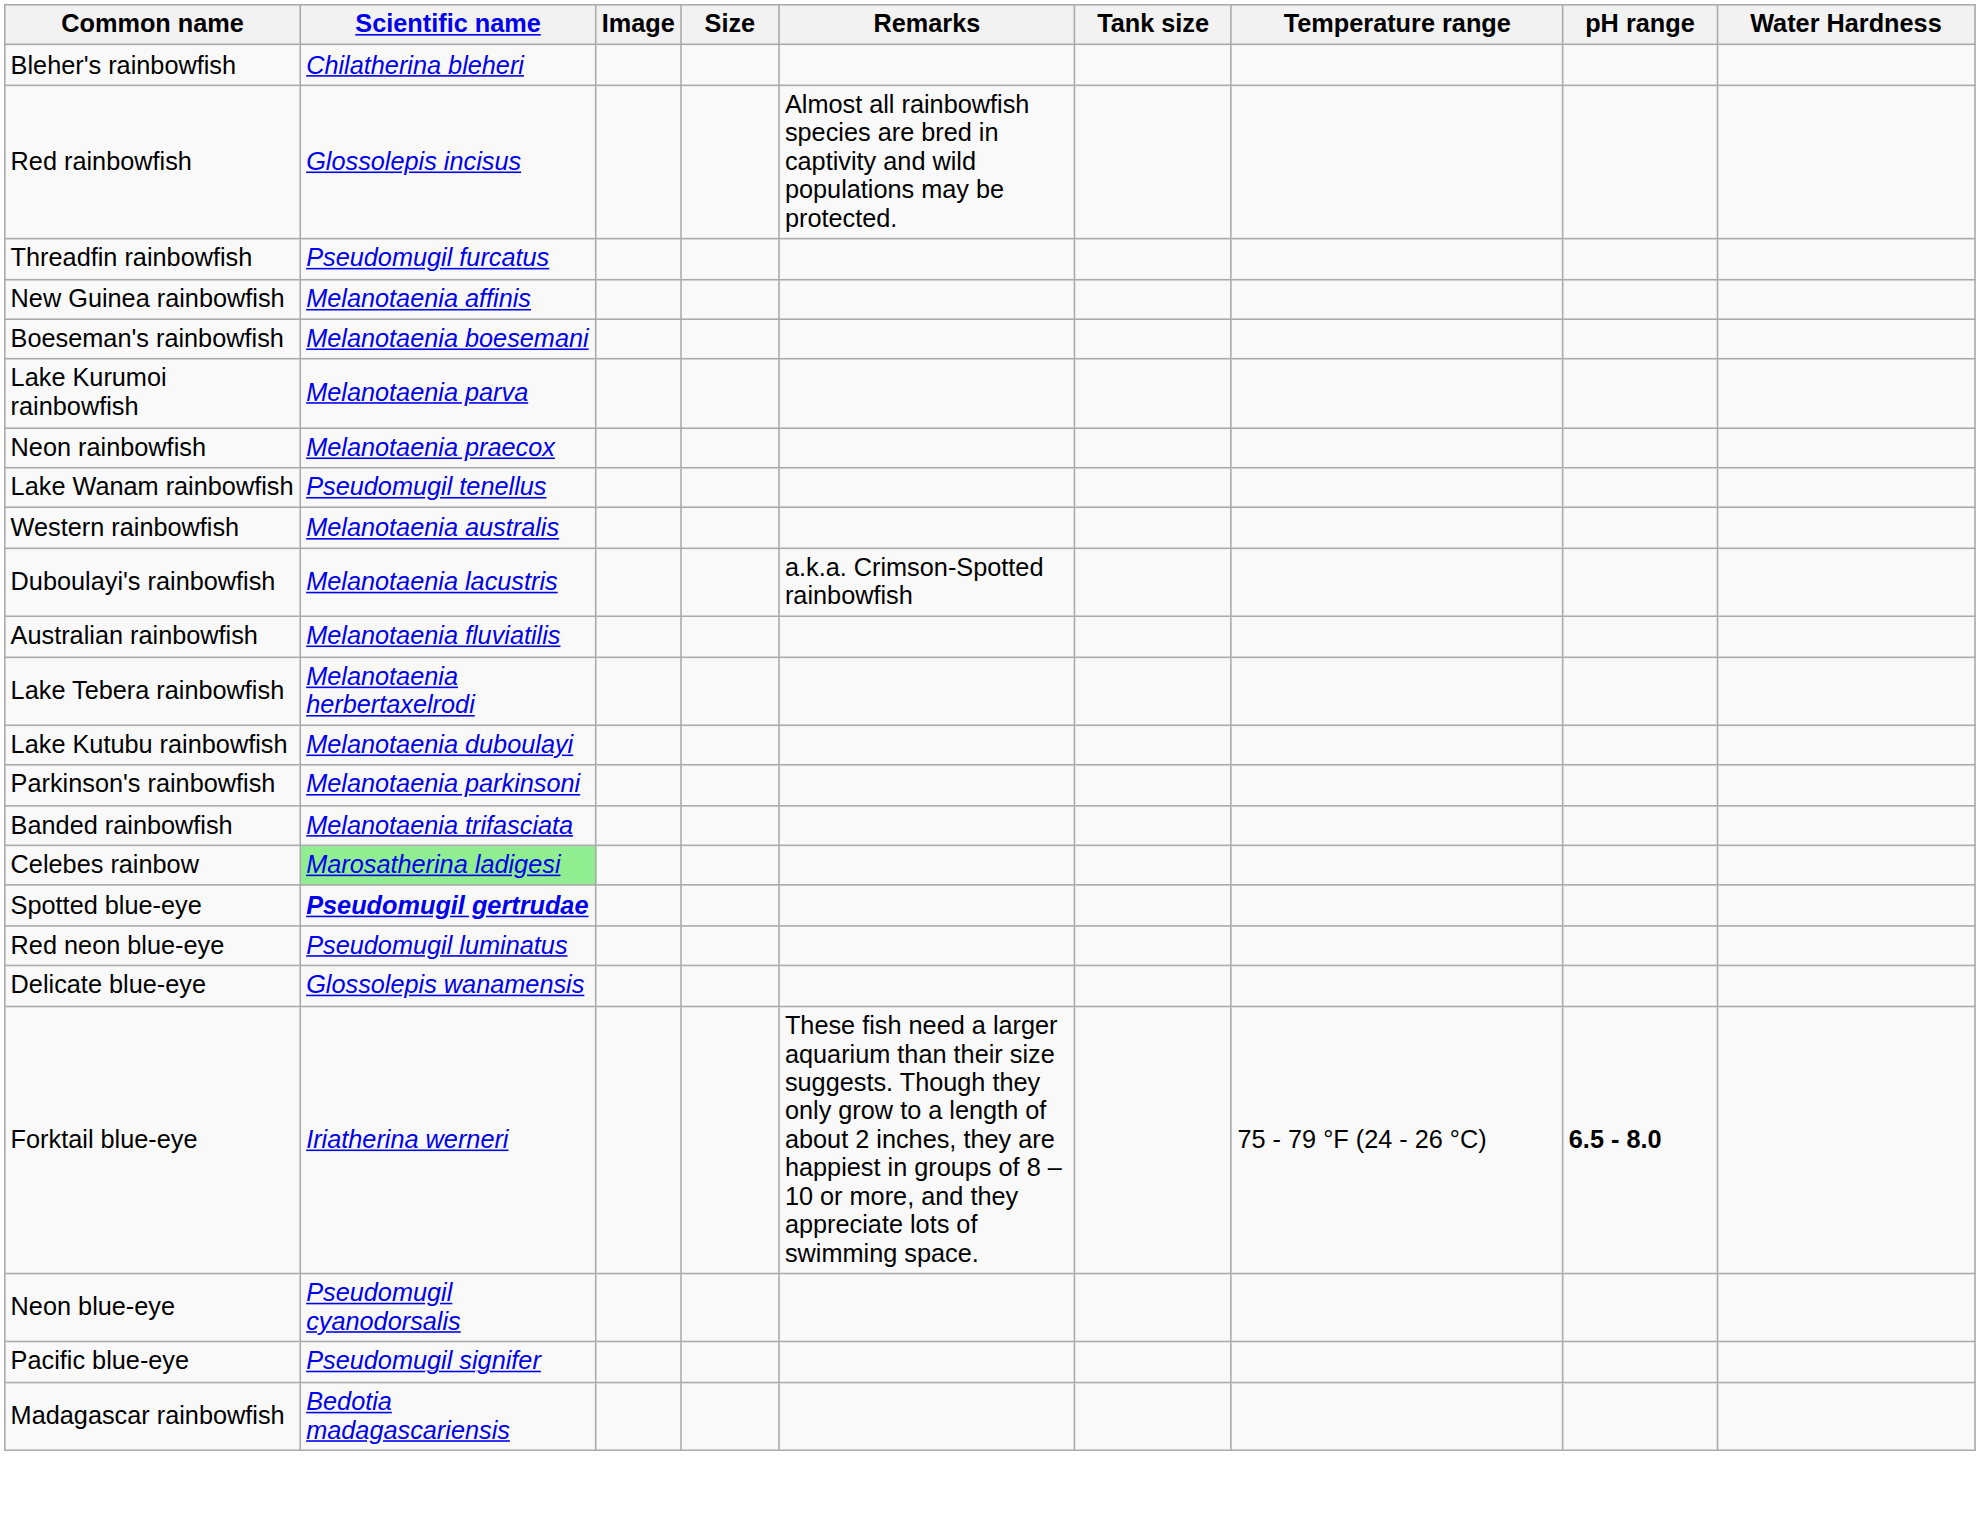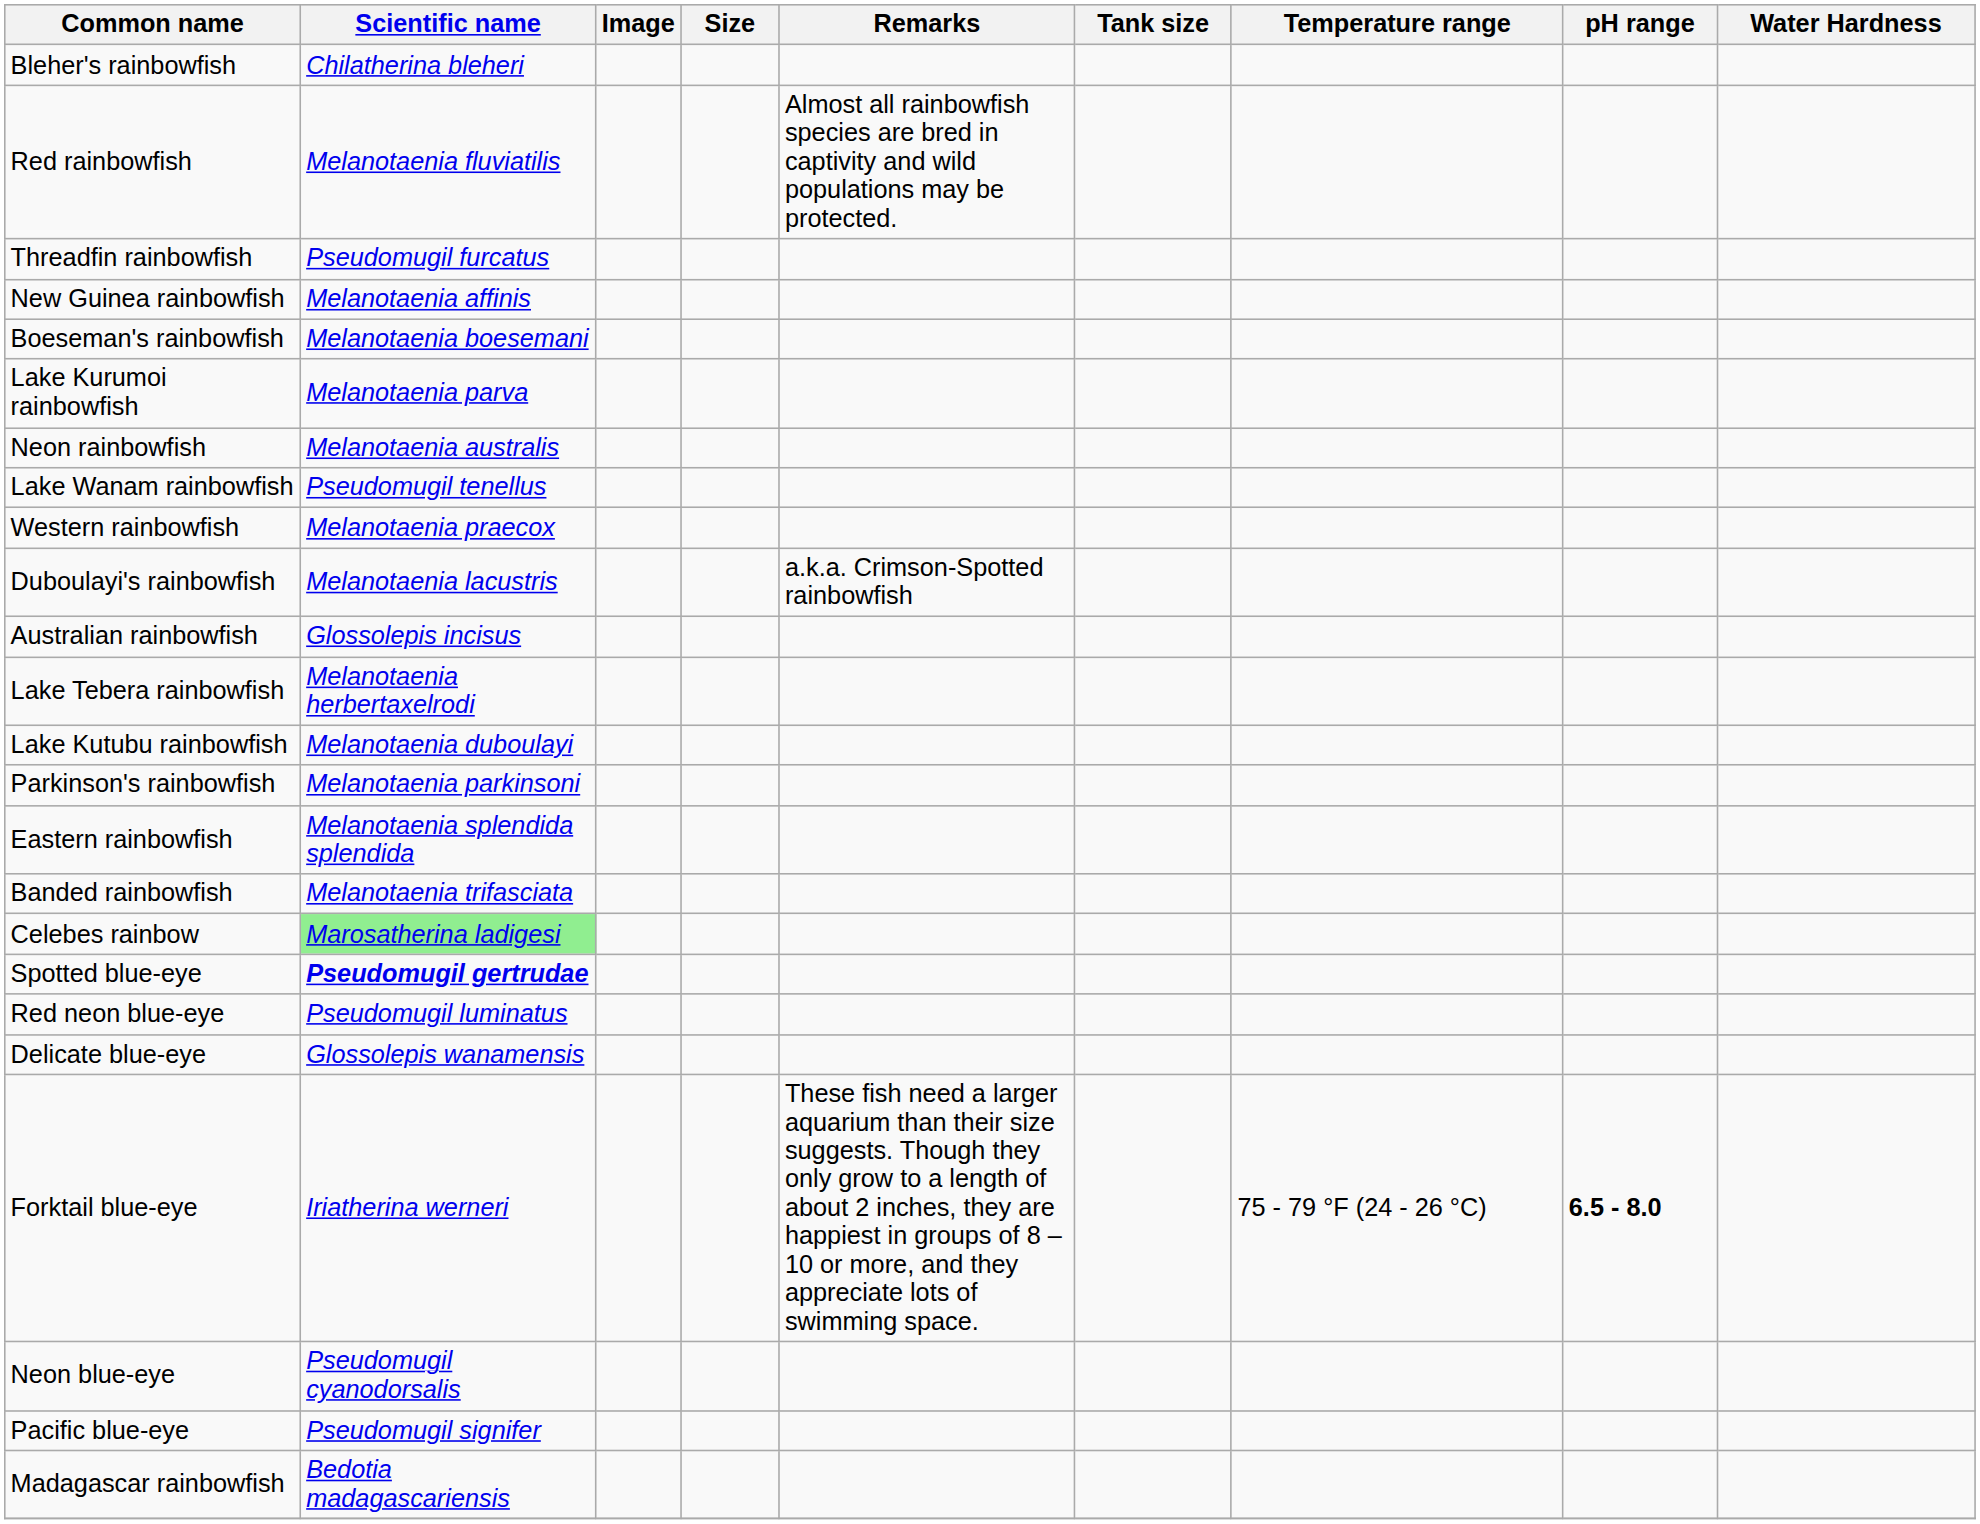Red rainbowfish | Scientific name: Glossolepis incisus -> Melanotaenia fluviatilis
Neon rainbowfish | Scientific name: Melanotaenia praecox -> Melanotaenia australis
Western rainbowfish | Scientific name: Melanotaenia australis -> Melanotaenia praecox
Australian rainbowfish | Scientific name: Melanotaenia fluviatilis -> Glossolepis incisus
+ row: Eastern rainbowfish | Melanotaenia splendida splendida
